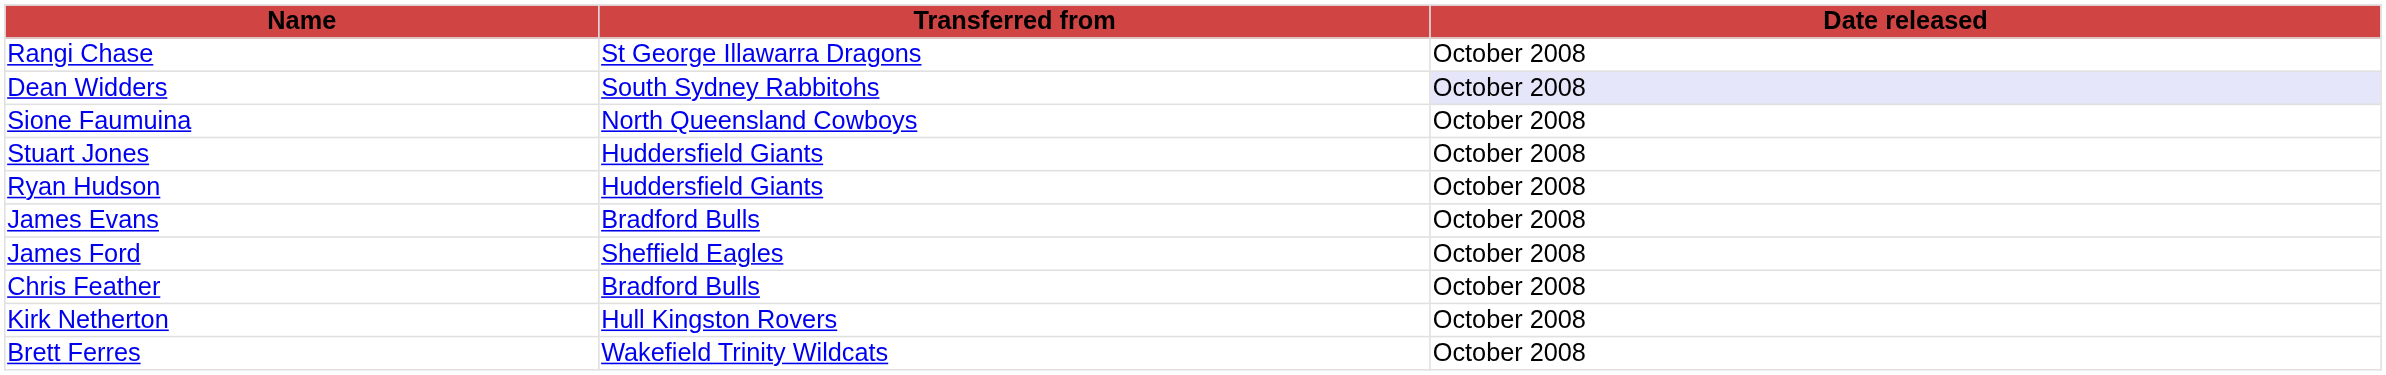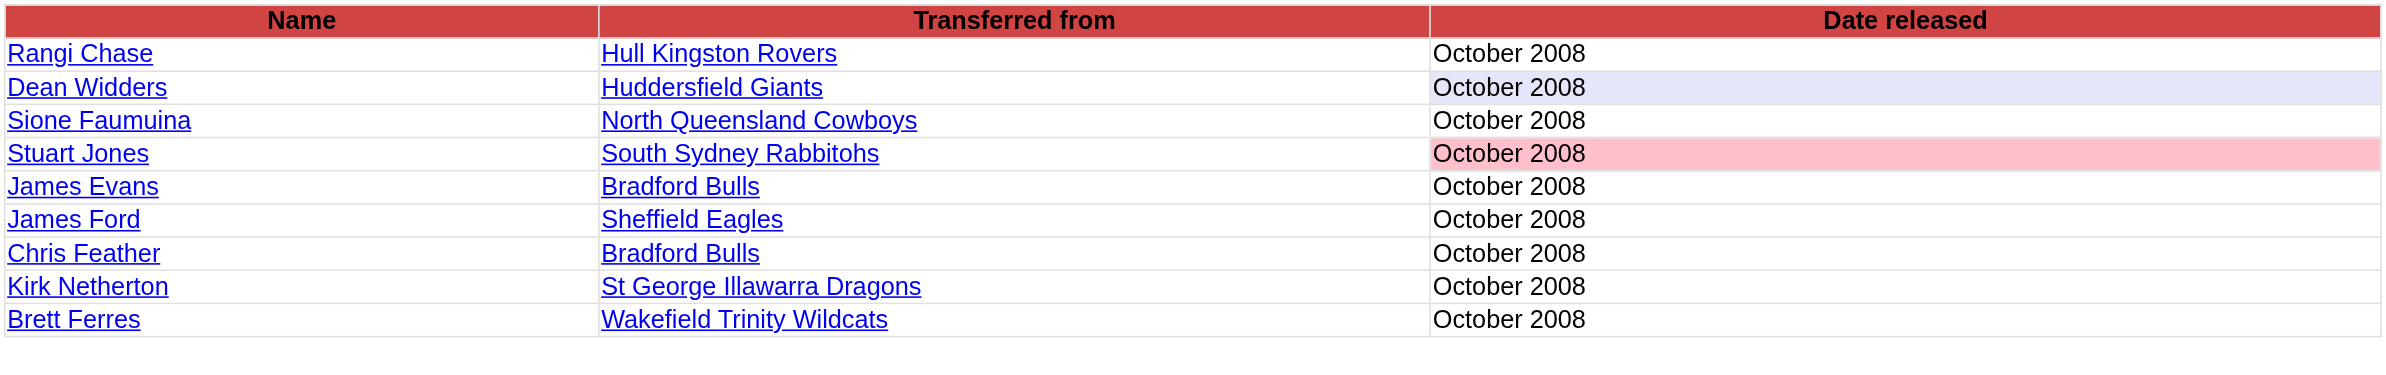Rangi Chase | Transferred from: St George Illawarra Dragons -> Hull Kingston Rovers
Dean Widders | Transferred from: South Sydney Rabbitohs -> Huddersfield Giants
Stuart Jones | Transferred from: Huddersfield Giants -> South Sydney Rabbitohs
Stuart Jones | Date released: no background -> pink background
- row: Ryan Hudson | Huddersfield Giants | October 2008
Kirk Netherton | Transferred from: Hull Kingston Rovers -> St George Illawarra Dragons
